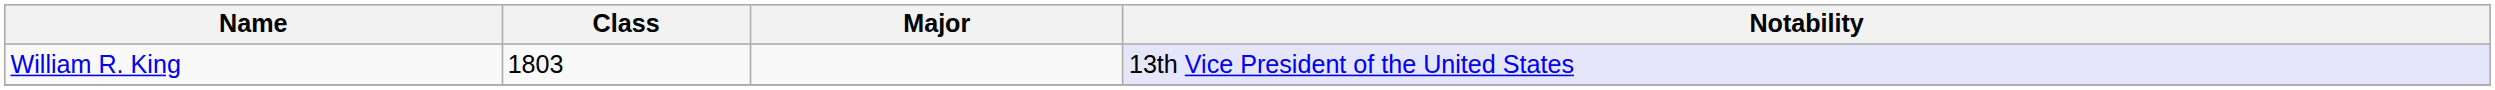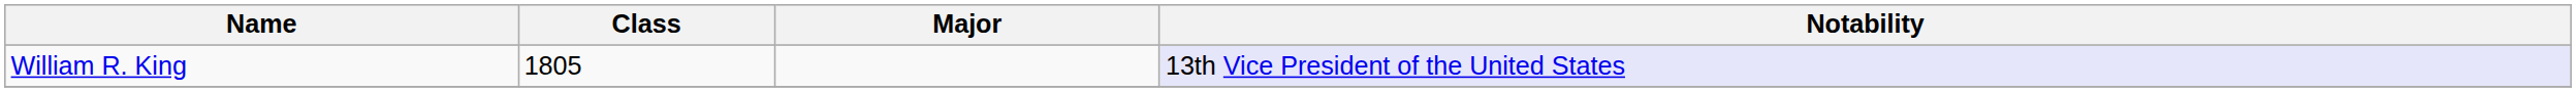William R. King | Class: 1803 -> 1805
